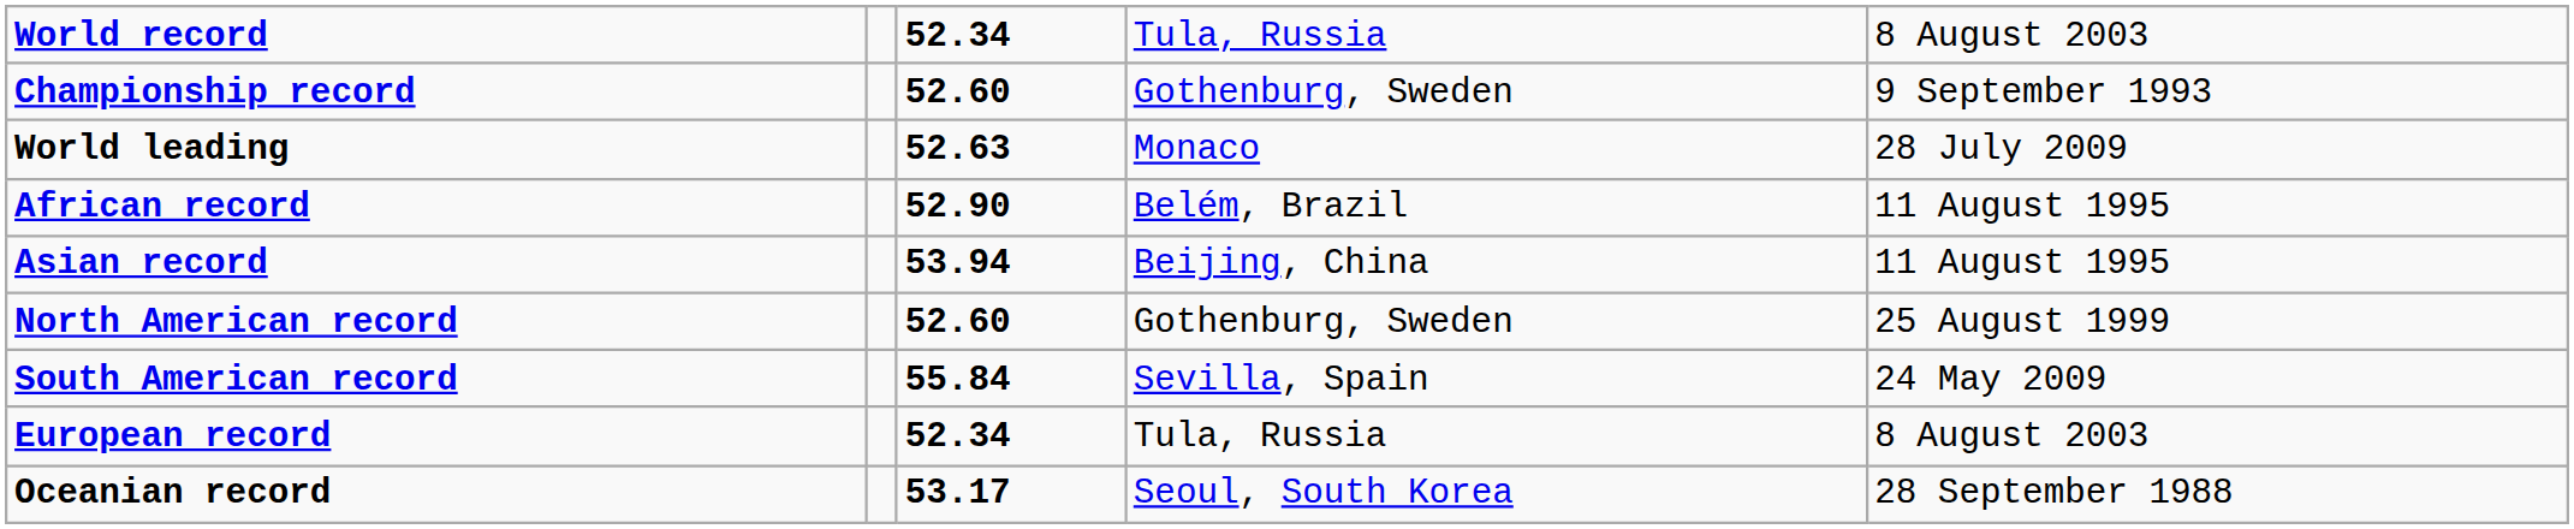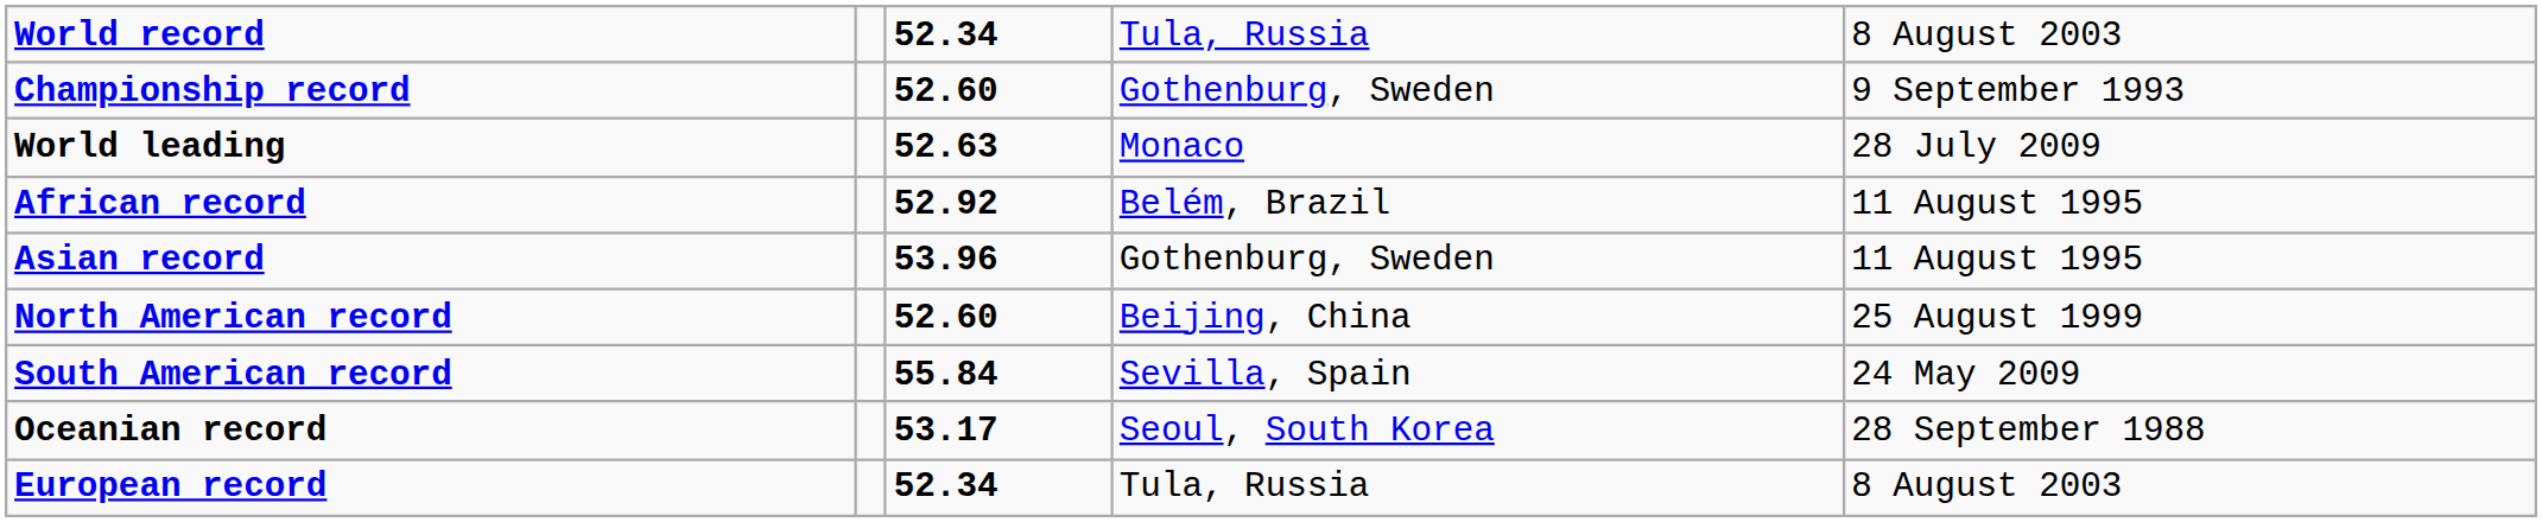African record | column 3: 52.90 -> 52.92
Asian record | column 3: 53.94 -> 53.96
Asian record | column 4: Beijing, China -> Gothenburg, Sweden
North American record | column 4: Gothenburg, Sweden -> Beijing, China
rows swapped: European record <-> Oceanian record
